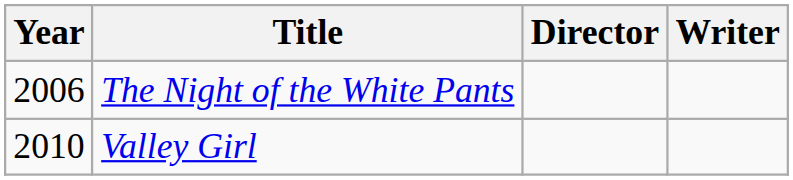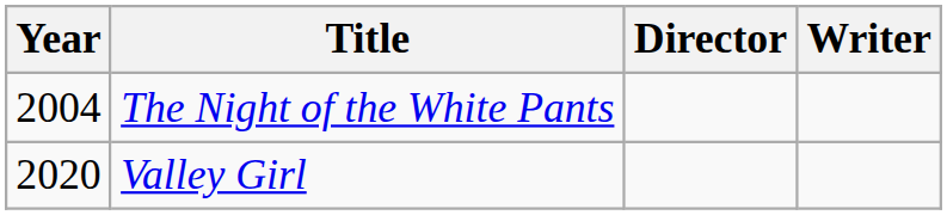The Night of the White Pants | Year: 2006 -> 2004
Valley Girl | Year: 2010 -> 2020
